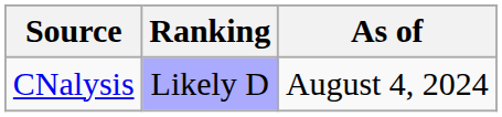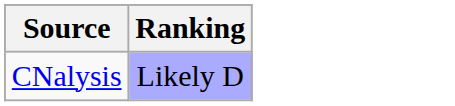- column: As of | August 4, 2024
